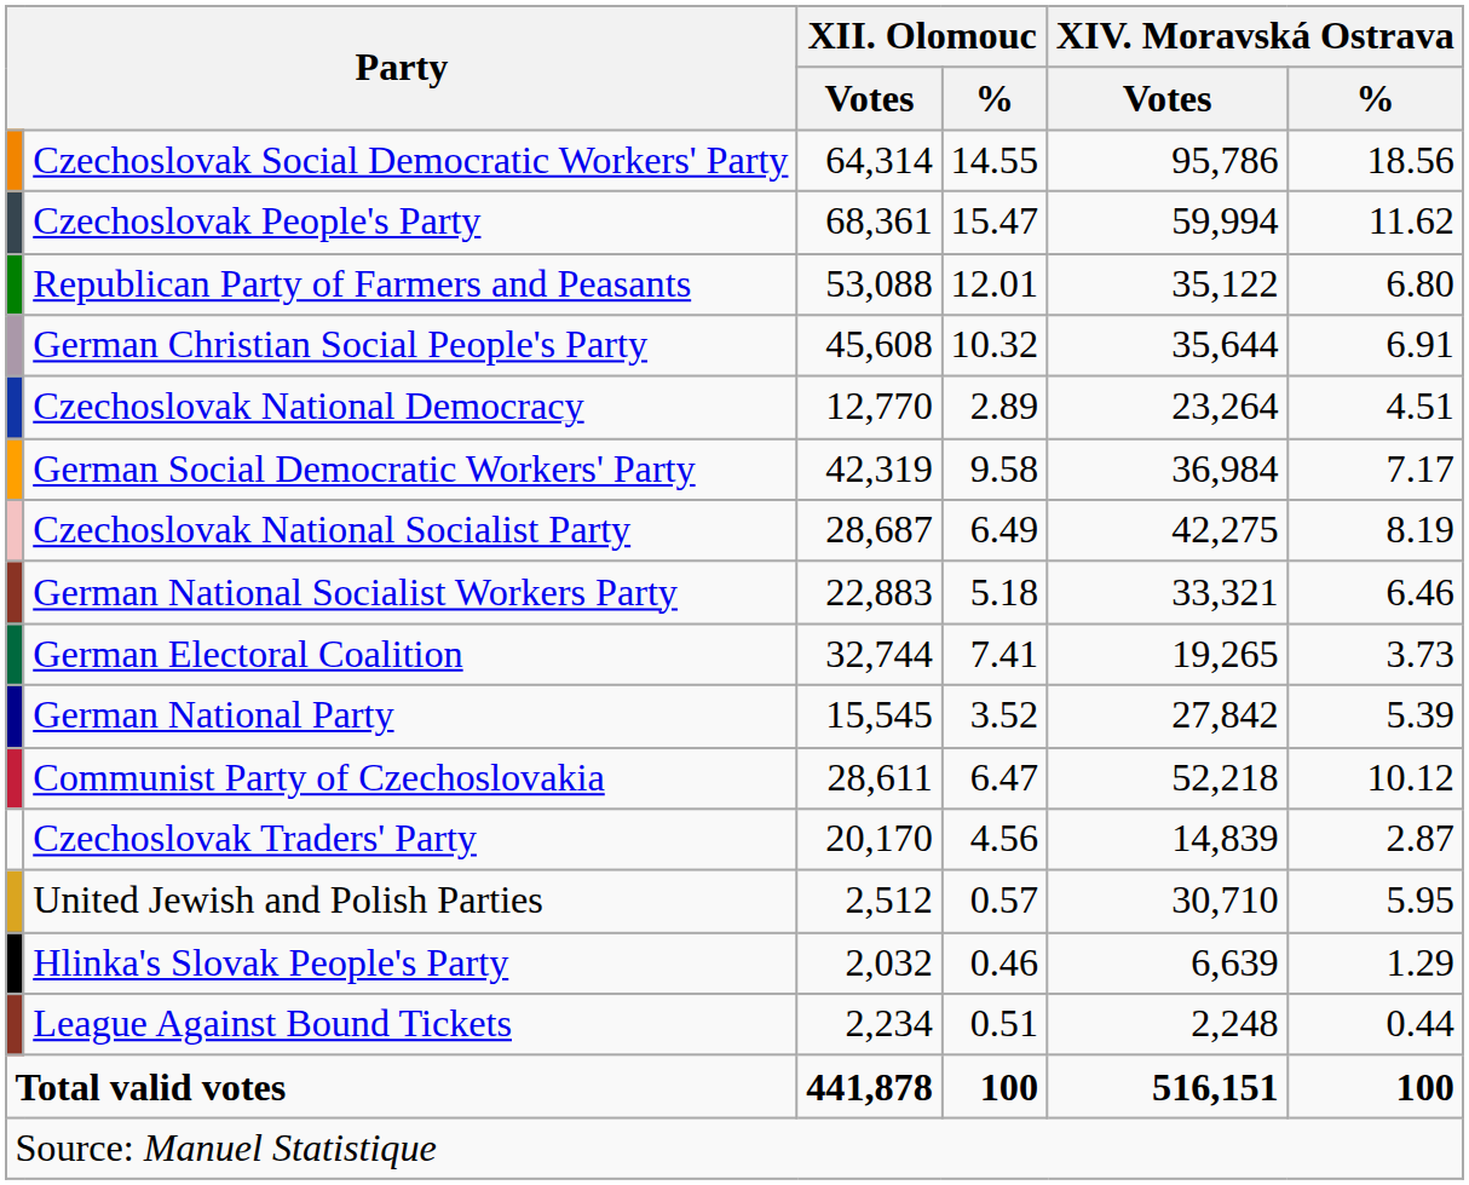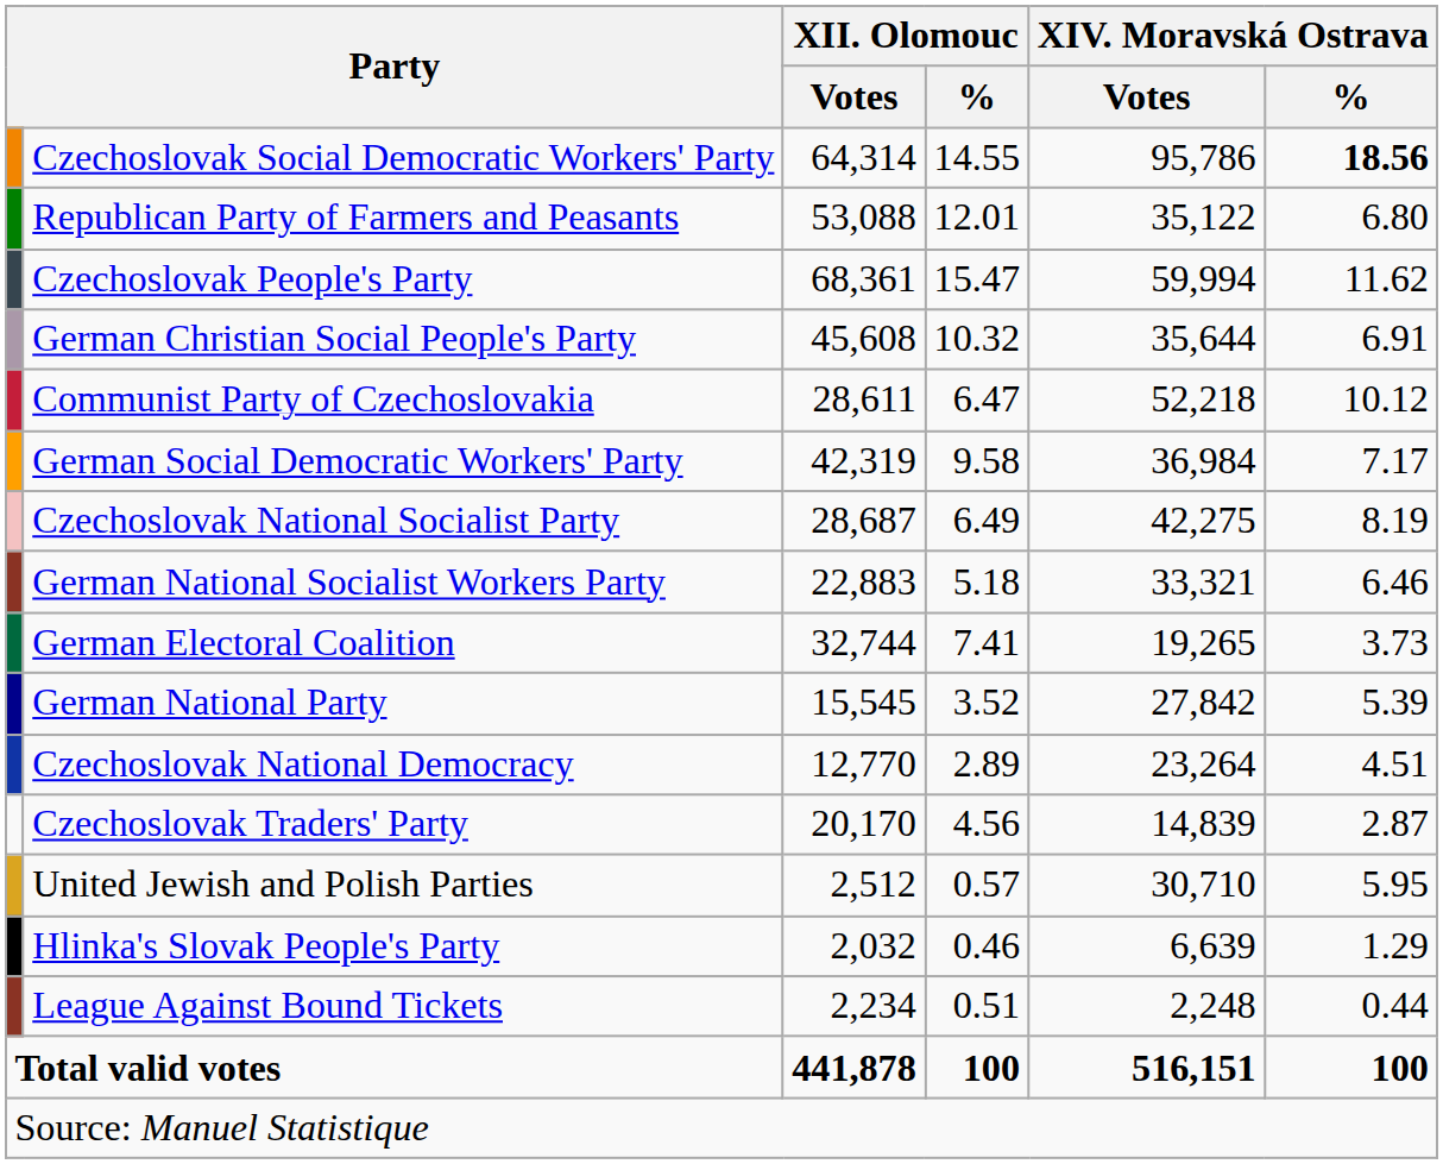Czechoslovak Social Democratic Workers' Party | XIV. Moravská Ostrava / %: normal -> bold
rows swapped: Czechoslovak People's Party <-> Republican Party of Farmers and Peasants
rows swapped: Communist Party of Czechoslovakia <-> Czechoslovak National Democracy
